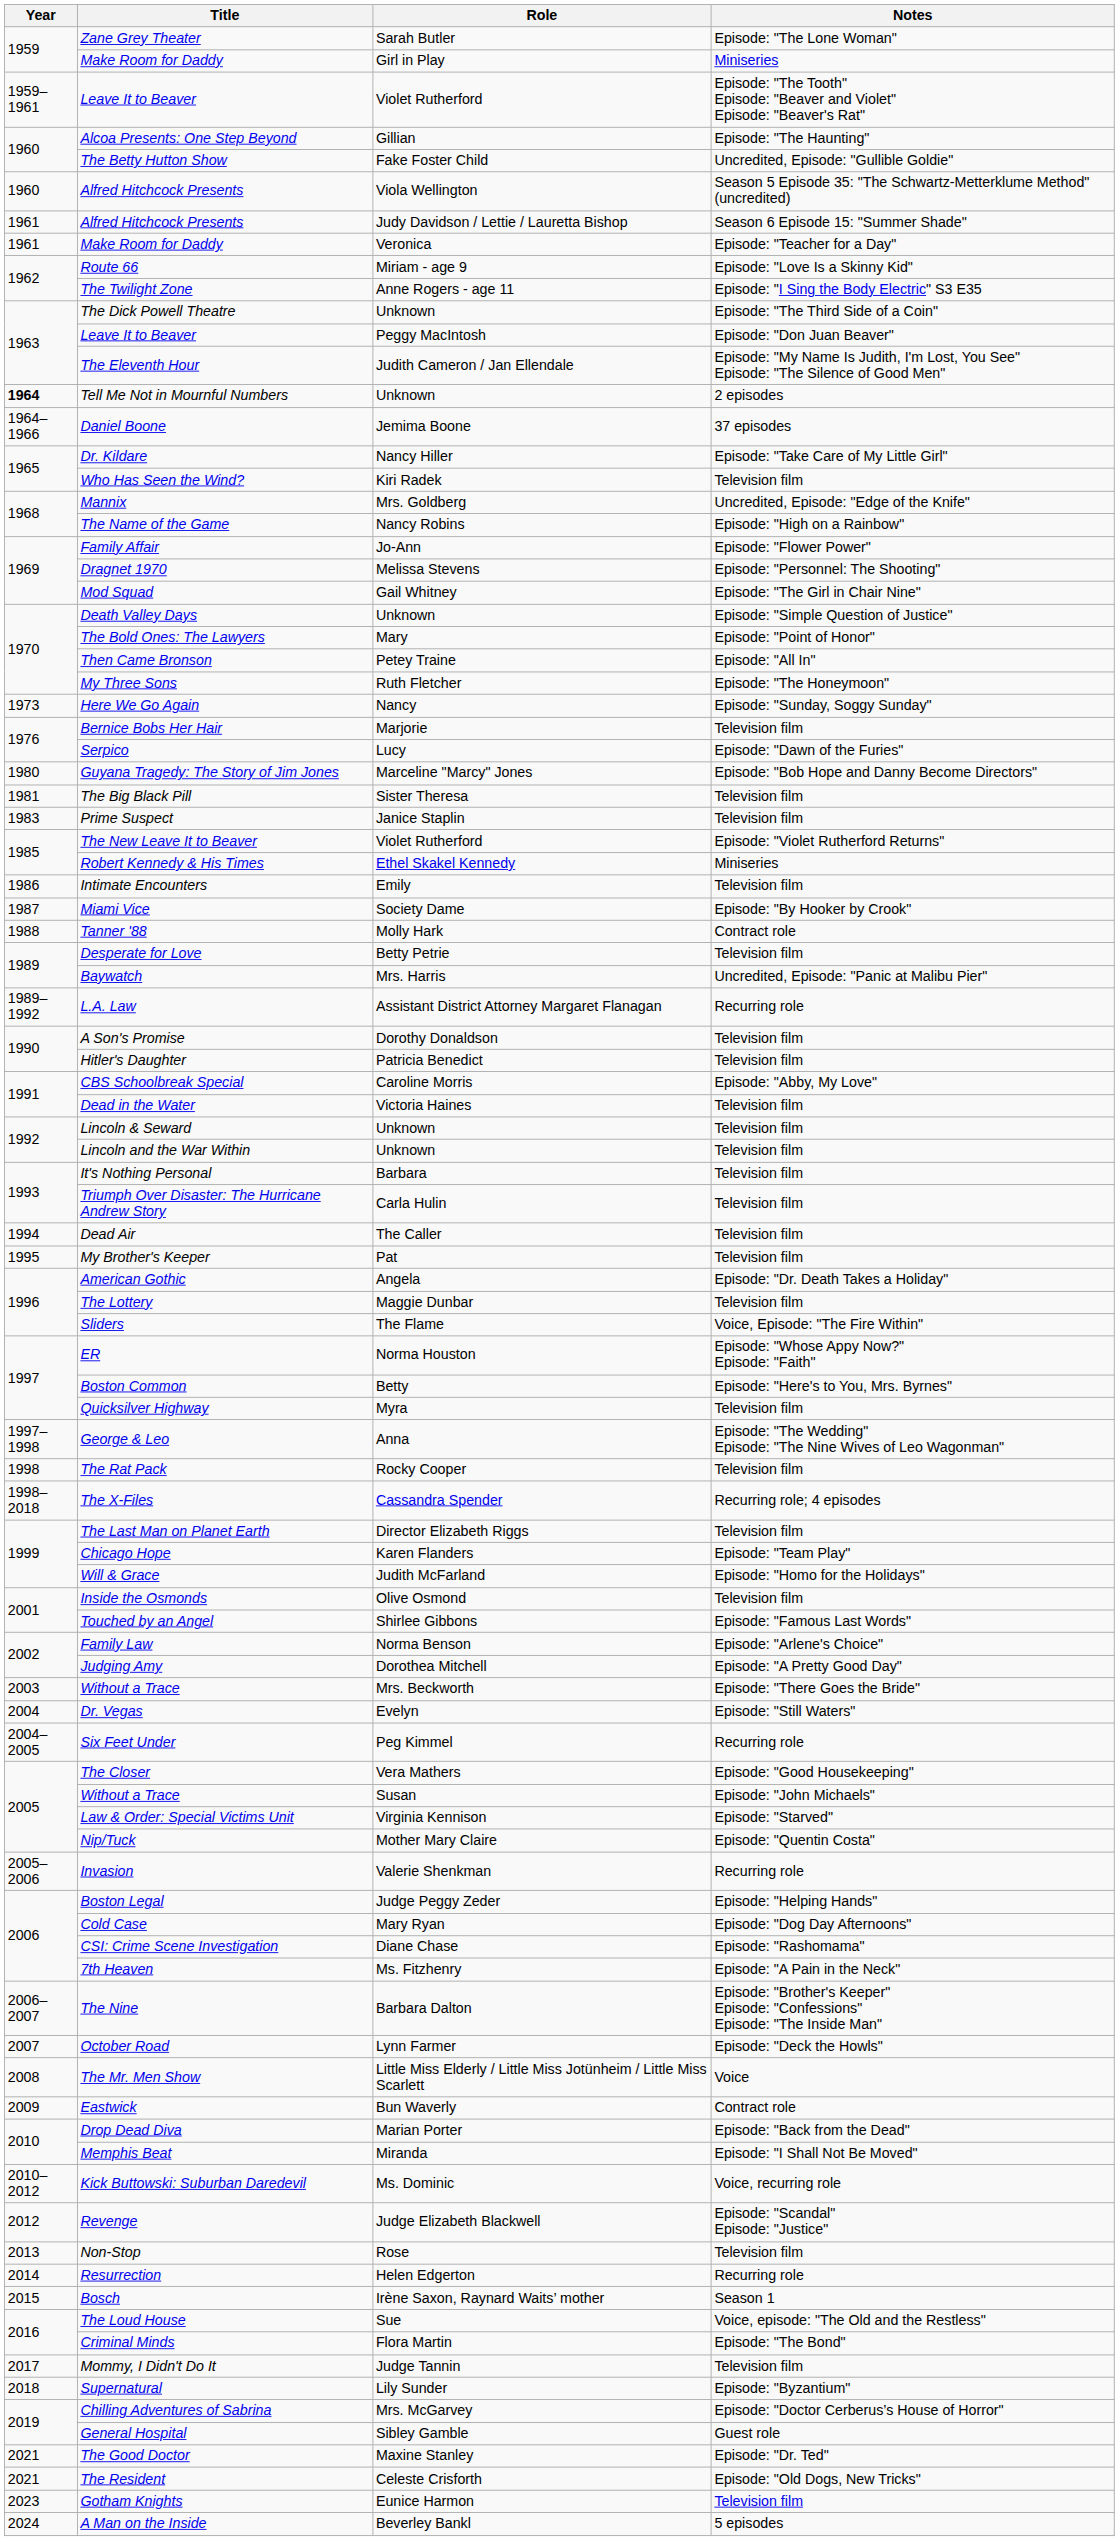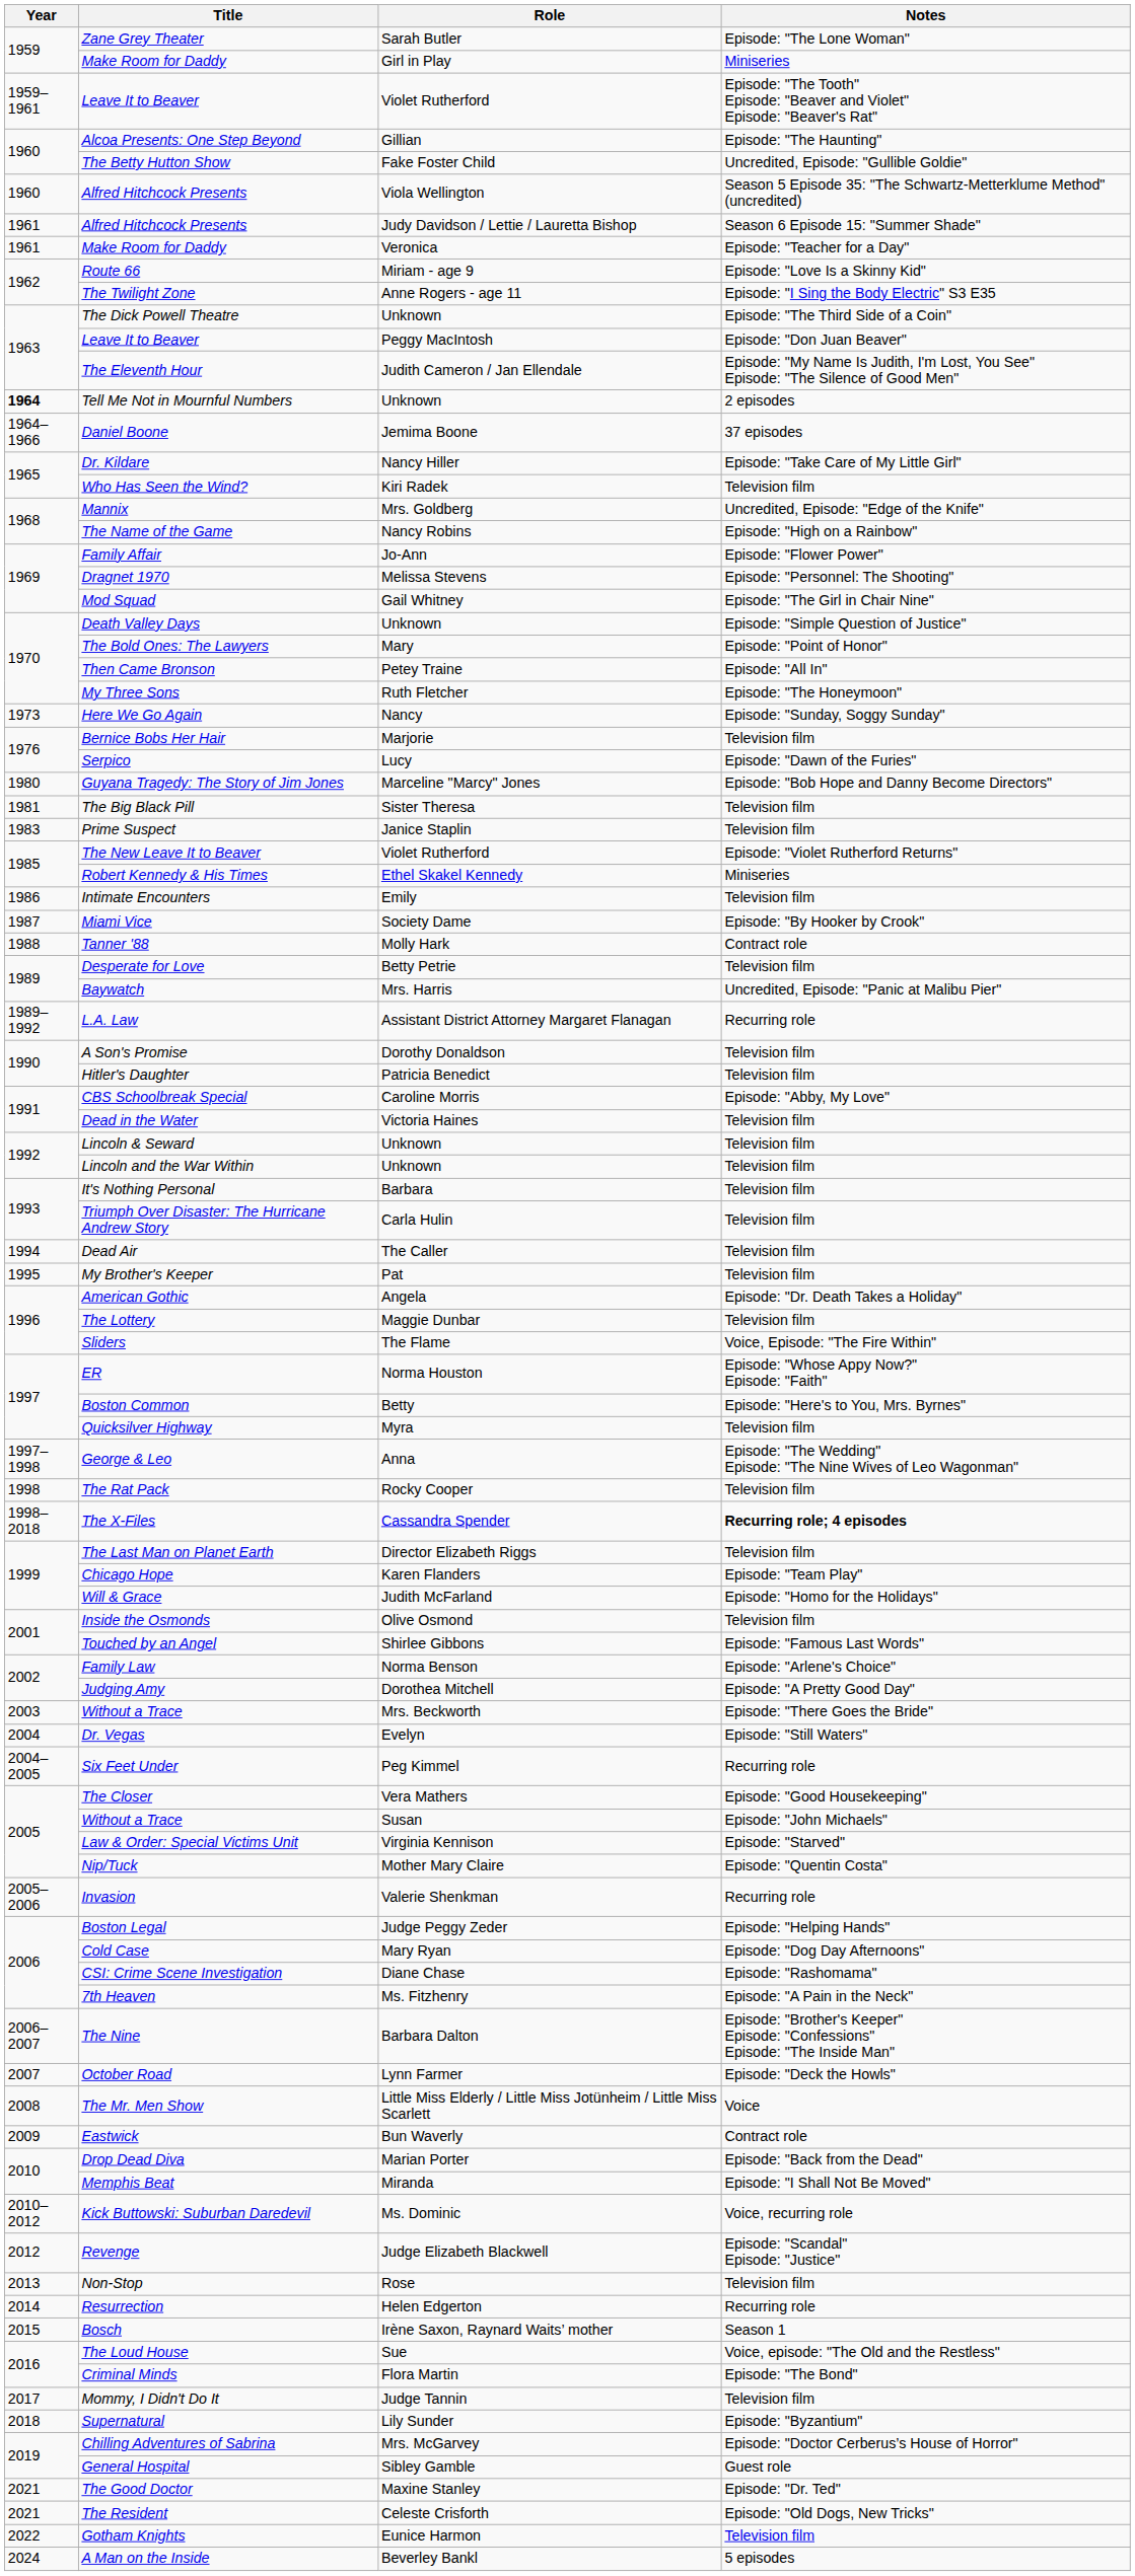The X-Files | Notes: normal -> bold
Gotham Knights | Year: 2023 -> 2022
